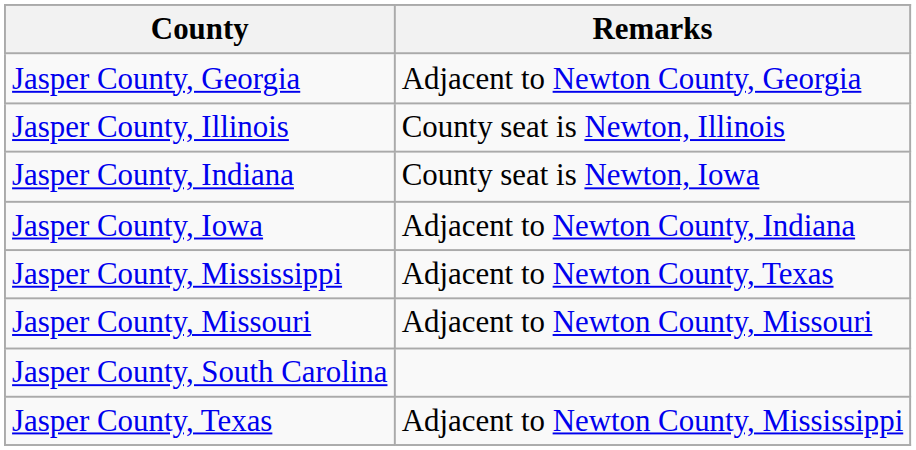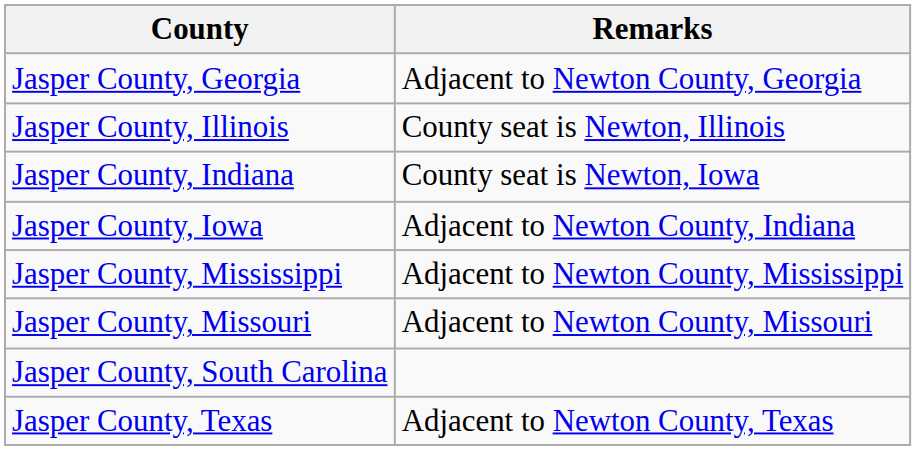Jasper County, Mississippi | Remarks: Adjacent to Newton County, Texas -> Adjacent to Newton County, Mississippi
Jasper County, Texas | Remarks: Adjacent to Newton County, Mississippi -> Adjacent to Newton County, Texas
